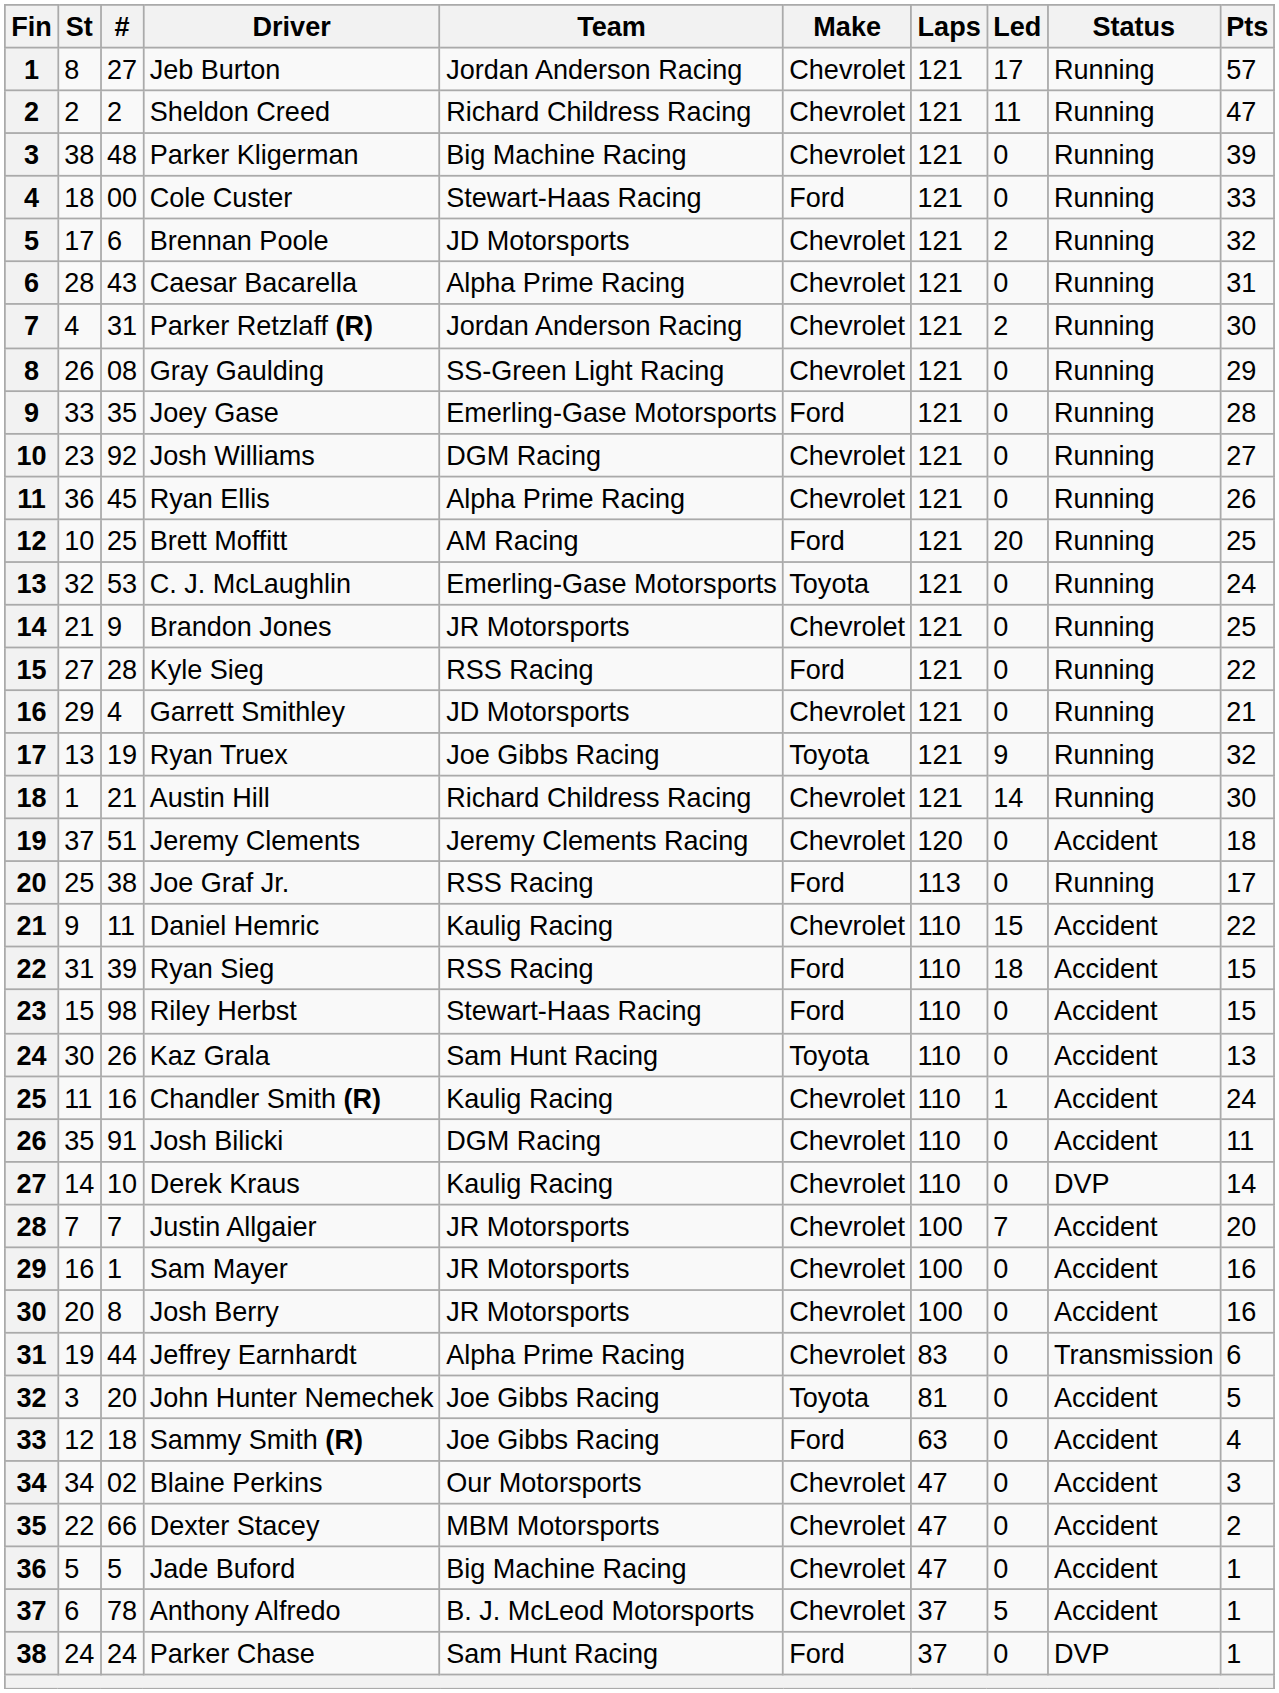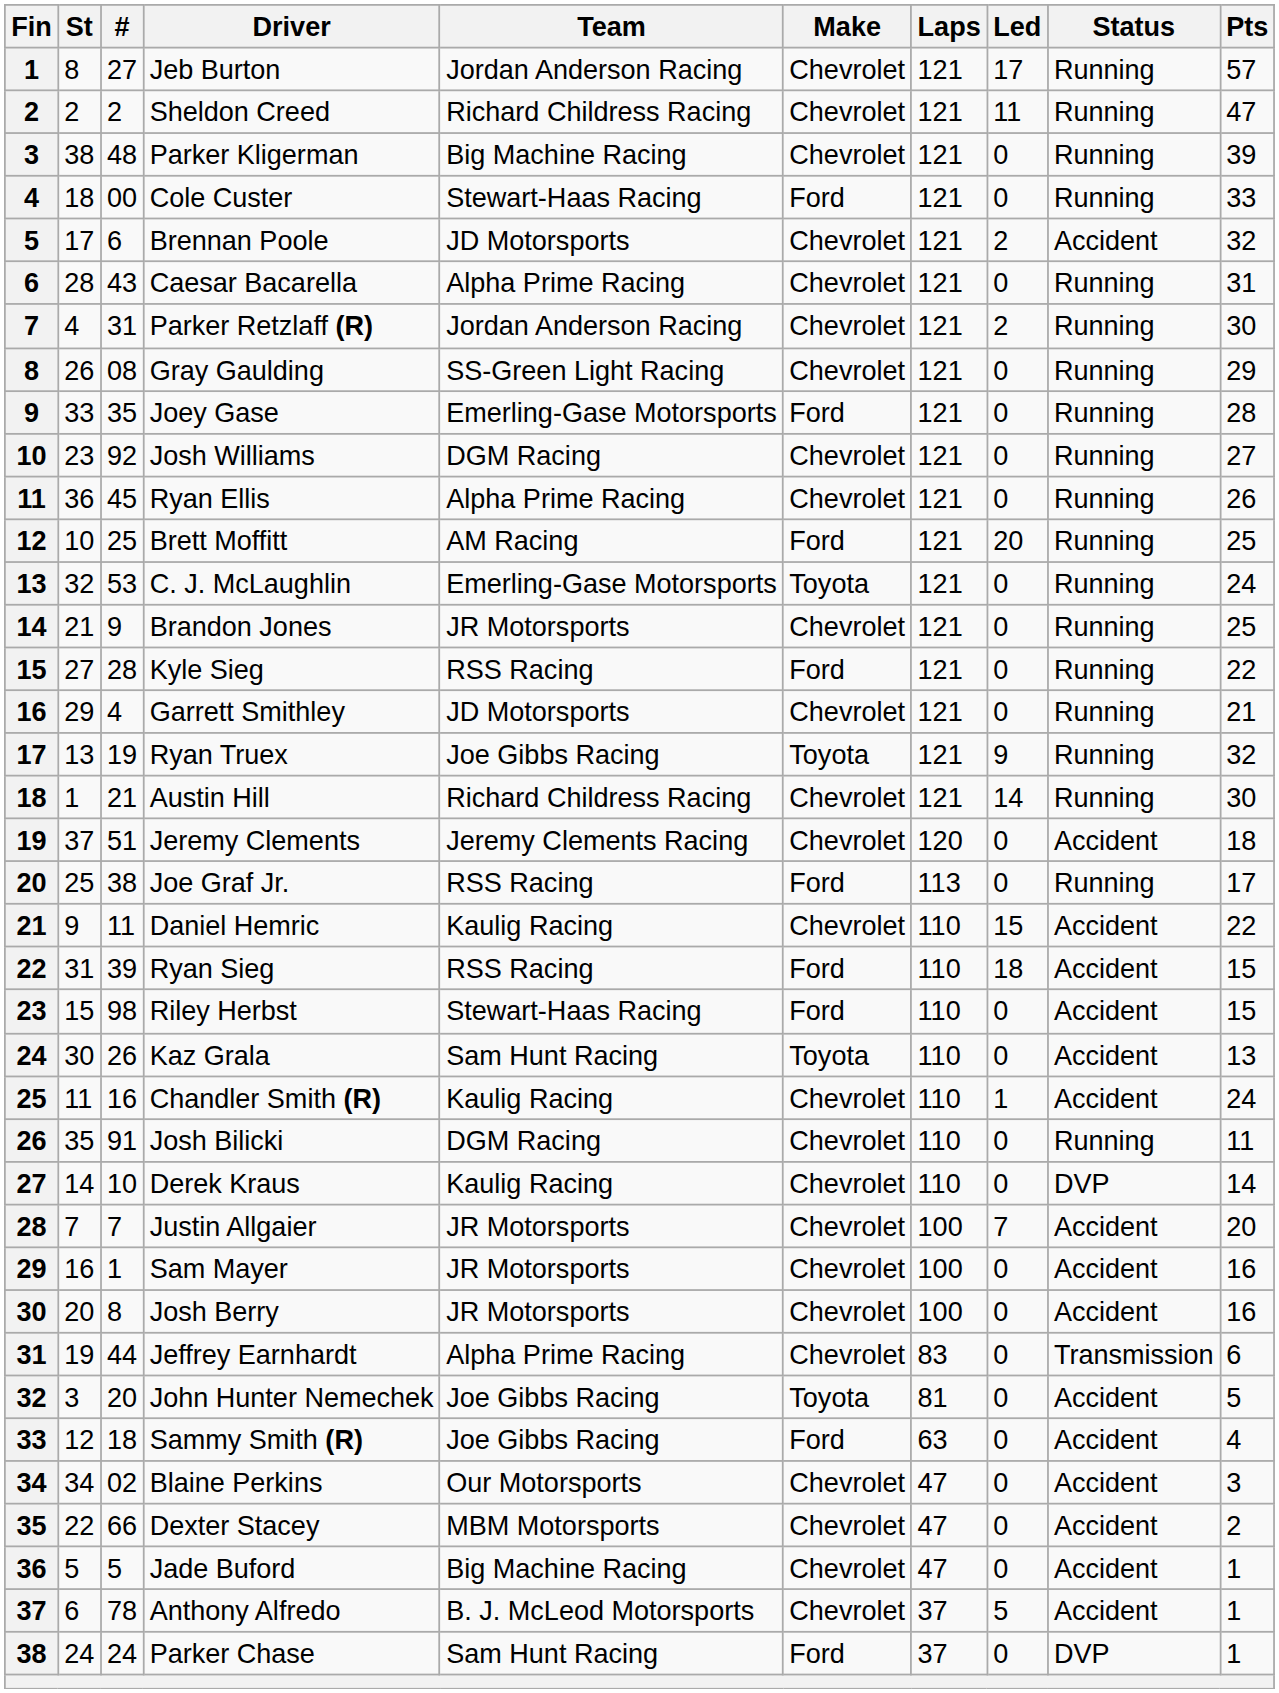Brennan Poole | Status: Running -> Accident
Josh Bilicki | Status: Accident -> Running
